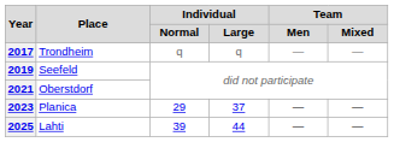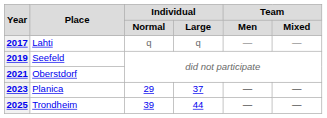2017 | Place: Trondheim -> Lahti
2025 | Place: Lahti -> Trondheim
